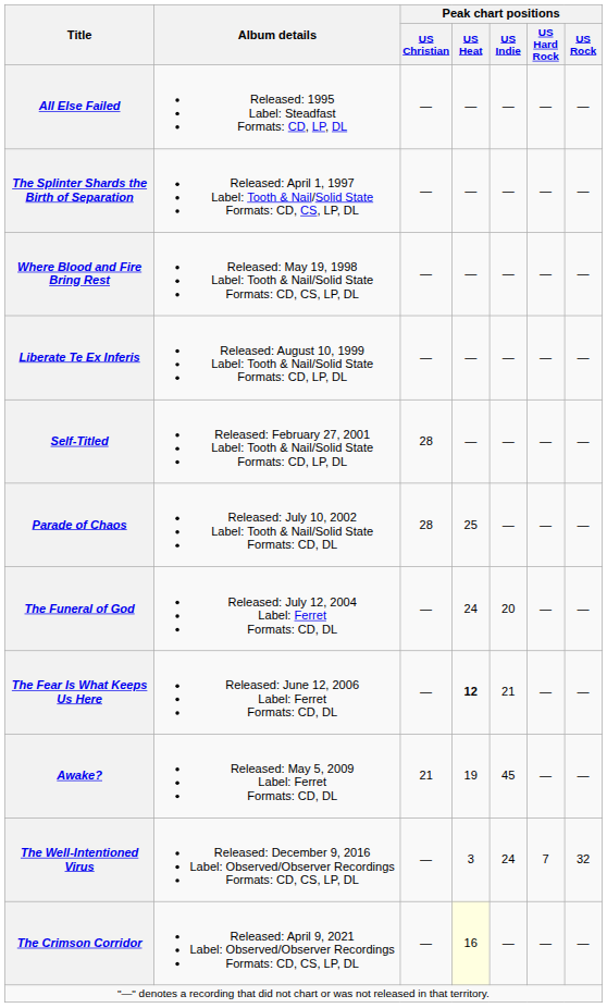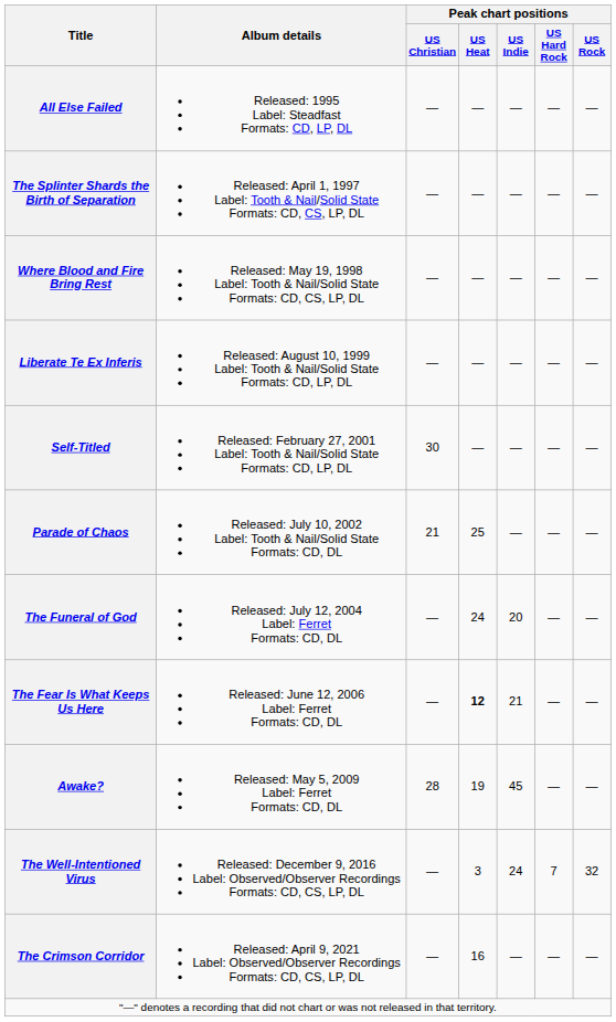Self-Titled | Peak chart positions / US Christian: 28 -> 30
Parade of Chaos | Peak chart positions / US Christian: 28 -> 21
Awake? | Peak chart positions / US Christian: 21 -> 28
The Crimson Corridor | Peak chart positions / US Heat: lightyellow background -> no background
